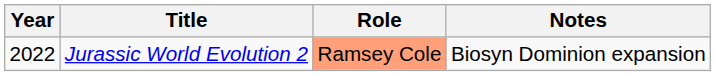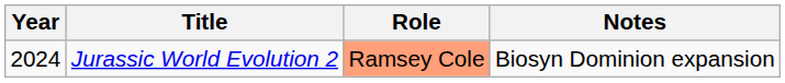Jurassic World Evolution 2 | Year: 2022 -> 2024
